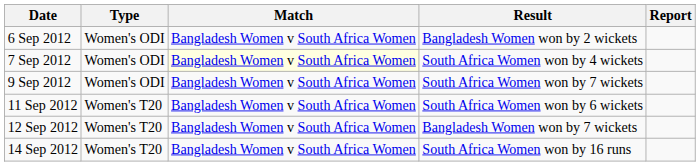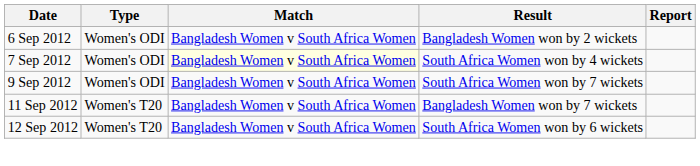11 Sep 2012 | Result: South Africa Women won by 6 wickets -> Bangladesh Women won by 7 wickets
12 Sep 2012 | Result: Bangladesh Women won by 7 wickets -> South Africa Women won by 6 wickets
- row: 14 Sep 2012 | Women's T20 | Bangladesh Women v South Africa Women | South Africa Women won by 16 runs
